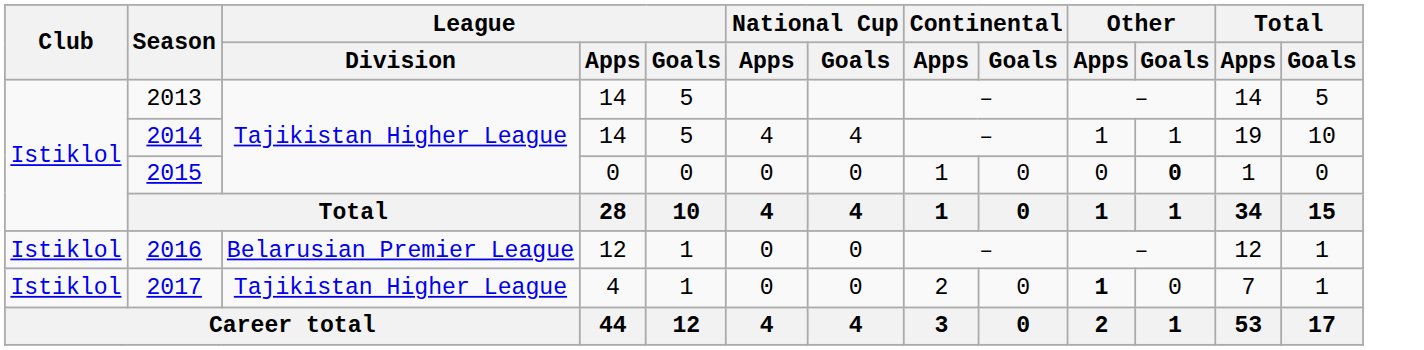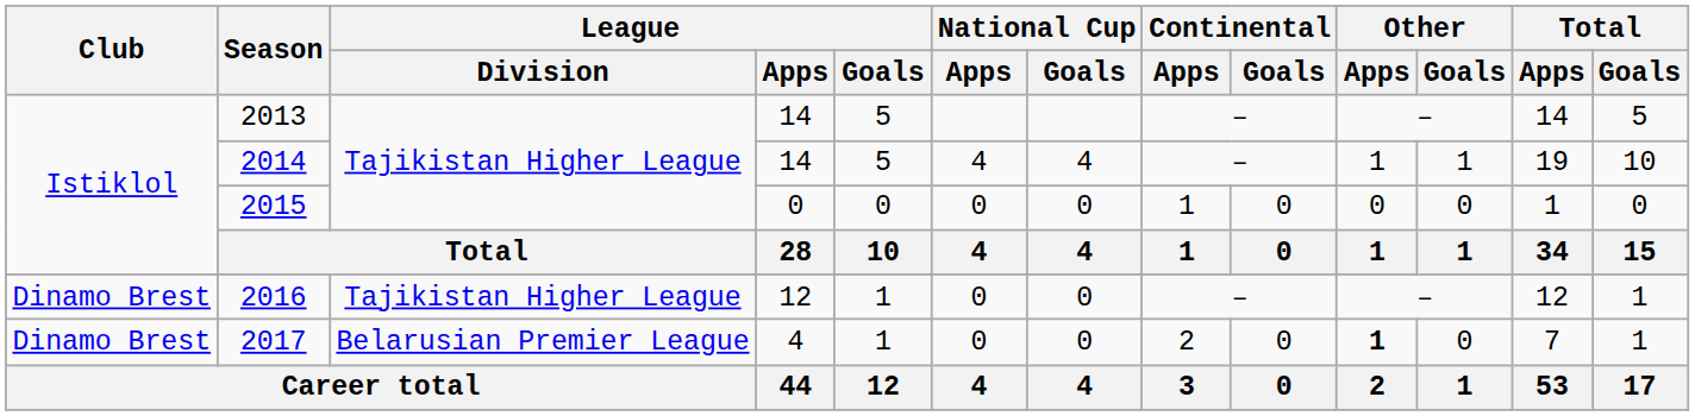2015 | Other / Goals: bold -> normal
2016 | Club: Istiklol -> Dinamo Brest
2016 | League / Division: Belarusian Premier League -> Tajikistan Higher League
2017 | Club: Istiklol -> Dinamo Brest
2017 | League / Division: Tajikistan Higher League -> Belarusian Premier League
